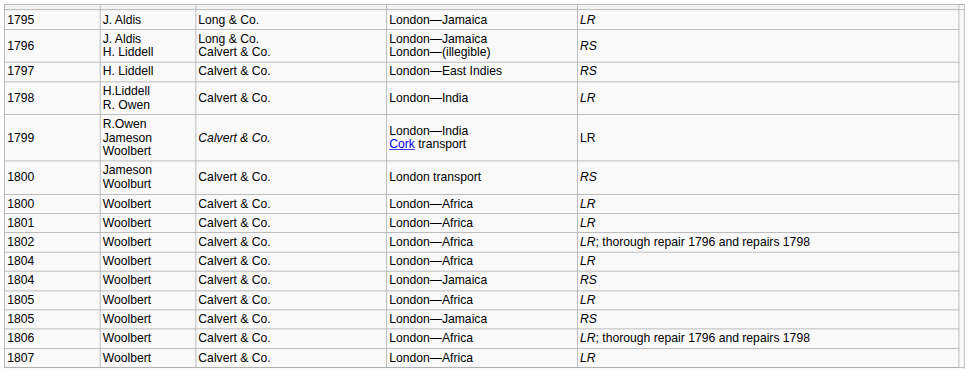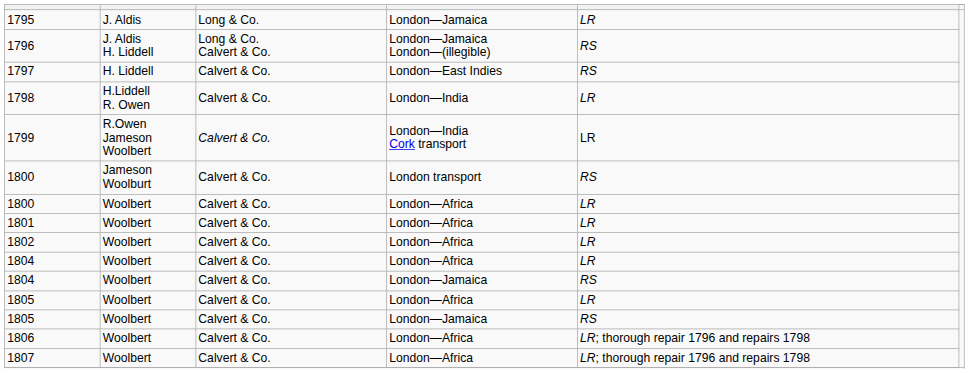1802 | column 5: LR; thorough repair 1796 and repairs 1798 -> LR
1807 | column 5: LR -> LR; thorough repair 1796 and repairs 1798
